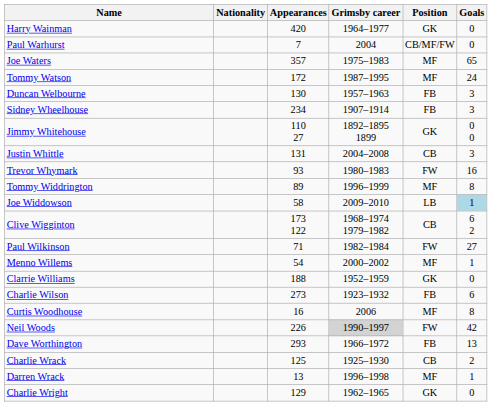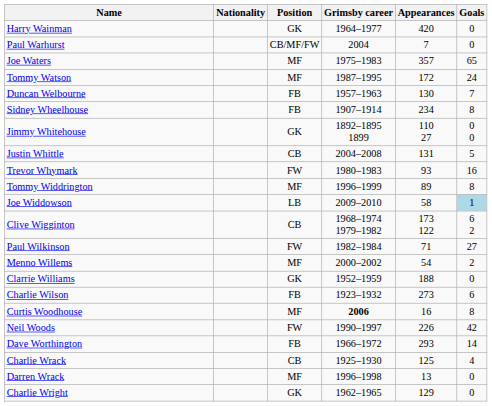columns swapped: Position <-> Appearances
Duncan Welbourne | Goals: 3 -> 7
Sidney Wheelhouse | Goals: 3 -> 8
Justin Whittle | Goals: 3 -> 5
Menno Willems | Goals: 1 -> 2
Curtis Woodhouse | Grimsby career: normal -> bold
Neil Woods | Grimsby career: lightgrey background -> no background
Dave Worthington | Goals: 13 -> 14
Charlie Wrack | Goals: 2 -> 4
Darren Wrack | Goals: 1 -> 0
